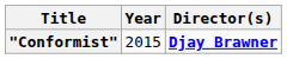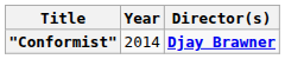"Conformist" | Year: 2015 -> 2014
